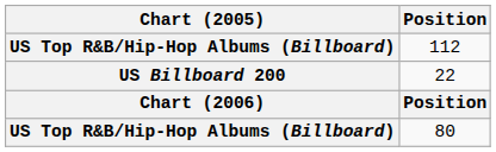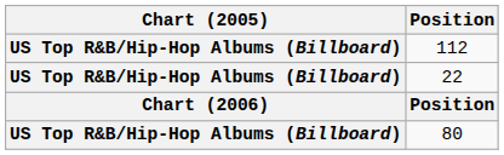22 | Chart (2005): US Billboard 200 -> US Top R&B/Hip-Hop Albums (Billboard)
